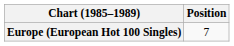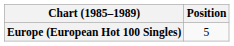Europe (European Hot 100 Singles) | Position: 7 -> 5
